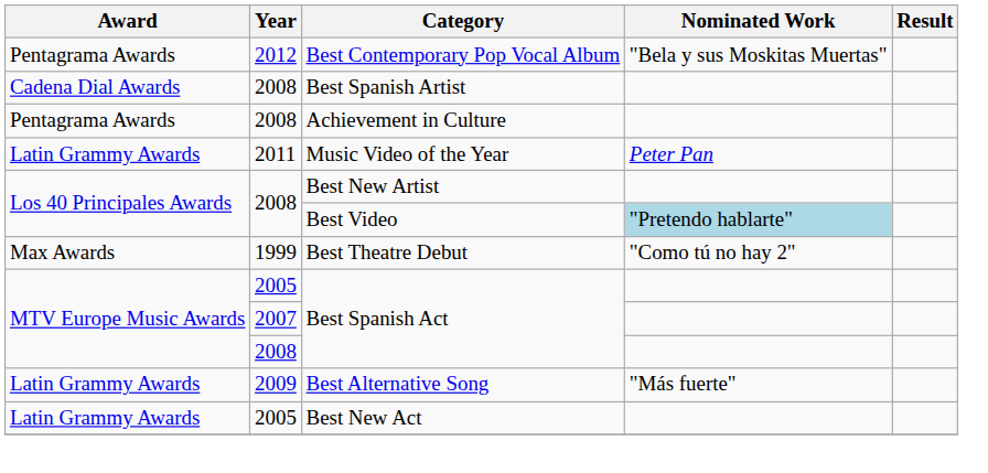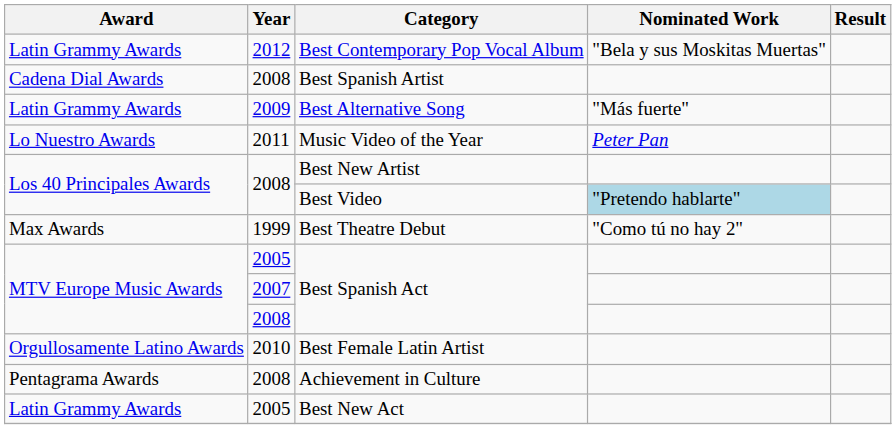Best Contemporary Pop Vocal Album | Award: Pentagrama Awards -> Latin Grammy Awards
rows swapped: Best Alternative Song <-> Achievement in Culture
Music Video of the Year | Award: Latin Grammy Awards -> Lo Nuestro Awards
+ row: Orgullosamente Latino Awards | 2010 | Best Female Latin Artist
